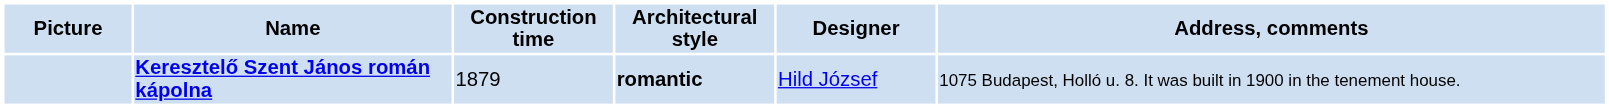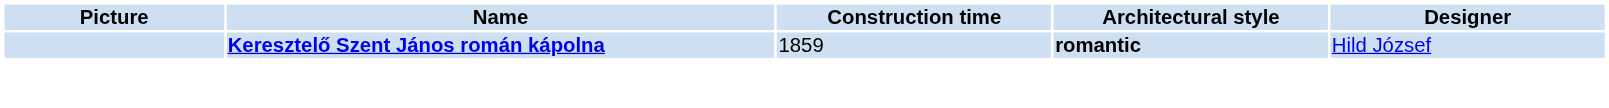- column: Address, comments | 1075 Budapest, Holló u. 8. It was built in 1900 in the tenement house.
Keresztelő Szent János román kápolna | Construction time: 1879 -> 1859
